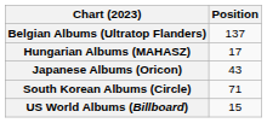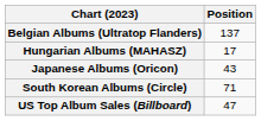+ row: US Top Album Sales (Billboard) | 47
- row: US World Albums (Billboard) | 15
